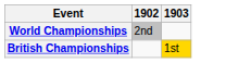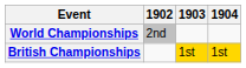+ column: 1904 | 1st
